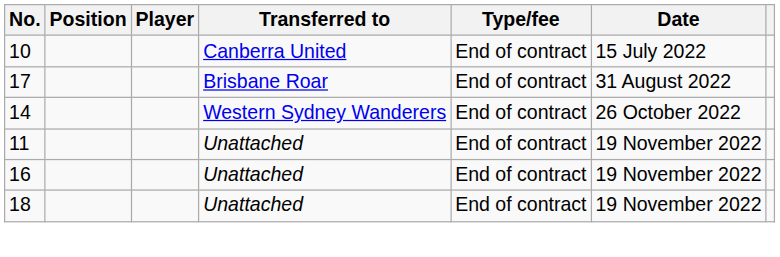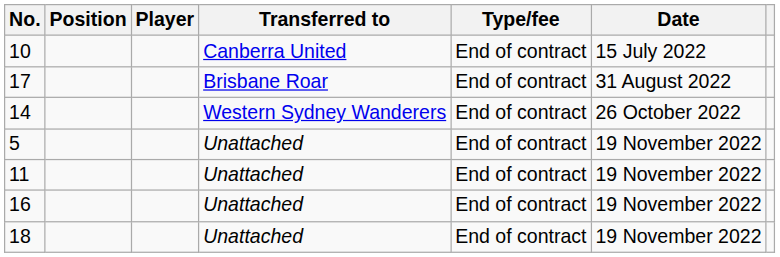+ row: 5 | Unattached | End of contract | 19 November 2022
